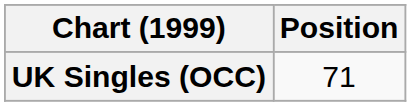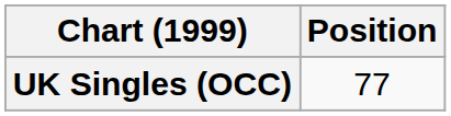UK Singles (OCC) | Position: 71 -> 77
